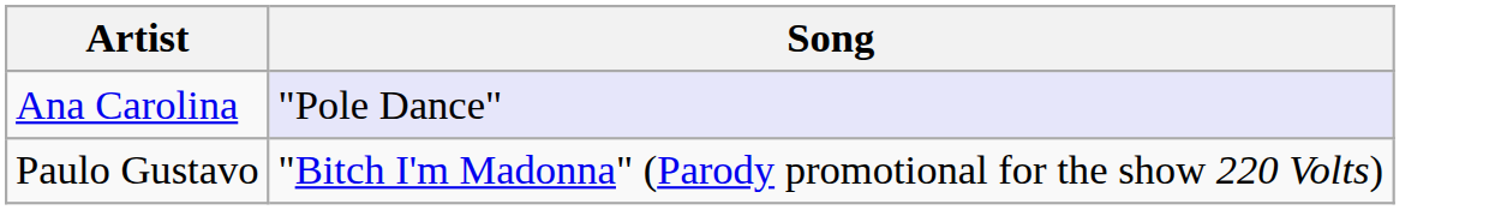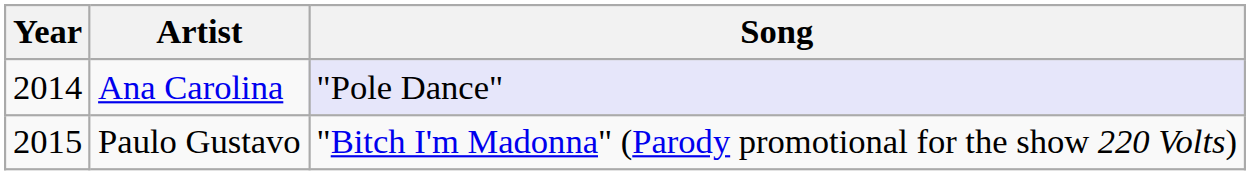+ column: Year | 2014 | 2015
